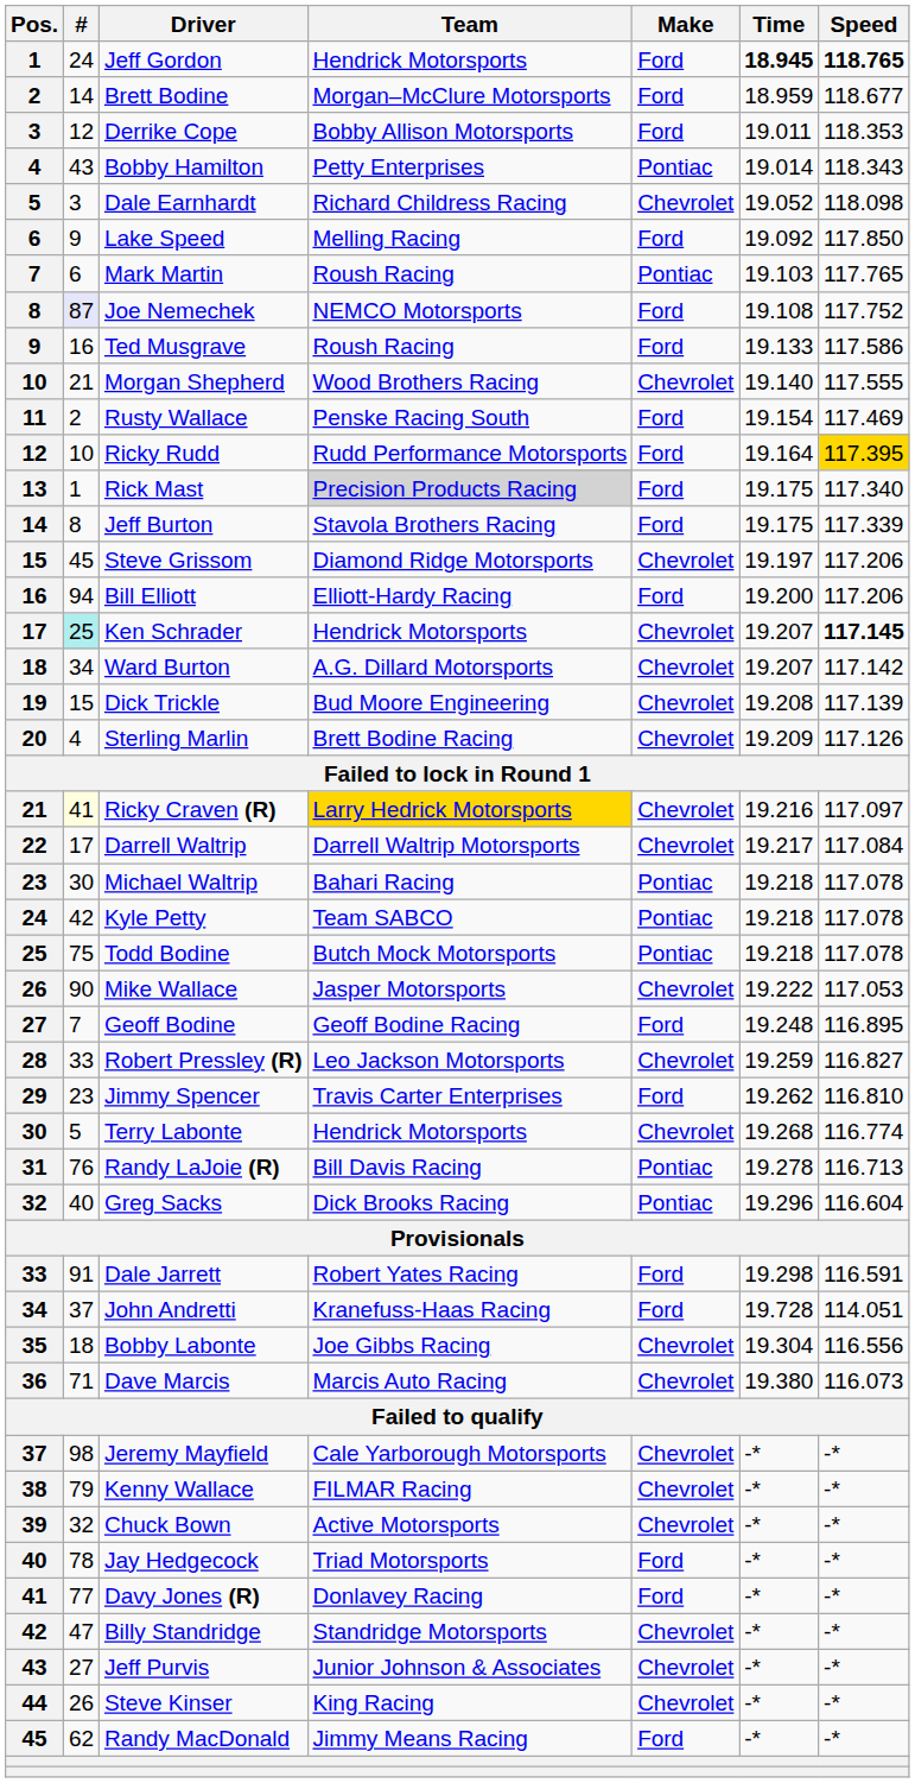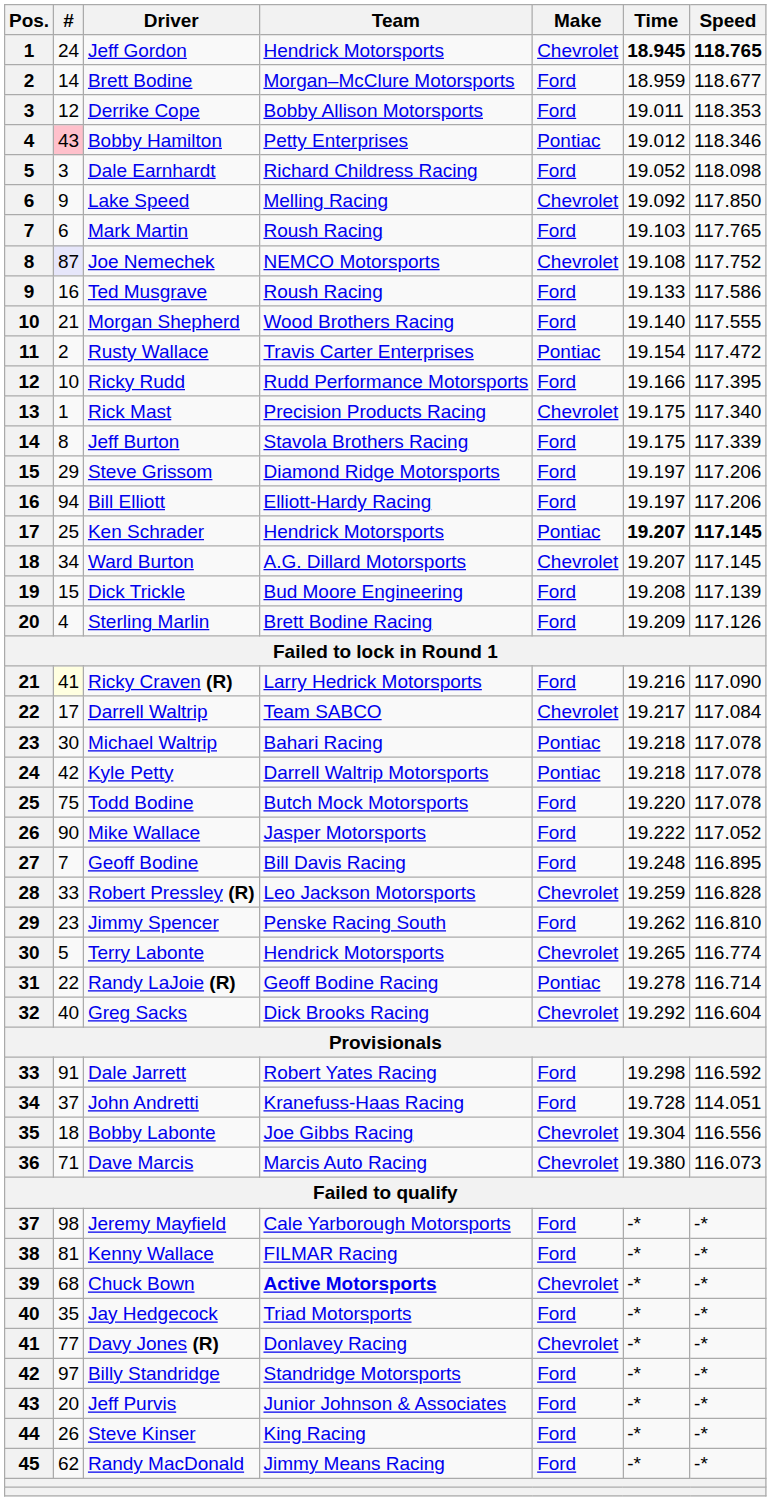Jeff Gordon | Make: Ford -> Chevrolet
Bobby Hamilton | #: no background -> pink background
Bobby Hamilton | Time: 19.014 -> 19.012
Bobby Hamilton | Speed: 118.343 -> 118.346
Dale Earnhardt | Make: Chevrolet -> Ford
Lake Speed | Make: Ford -> Chevrolet
Mark Martin | Make: Pontiac -> Ford
Joe Nemechek | Make: Ford -> Chevrolet
Morgan Shepherd | Make: Chevrolet -> Ford
Rusty Wallace | Team: Penske Racing South -> Travis Carter Enterprises
Rusty Wallace | Make: Ford -> Pontiac
Rusty Wallace | Speed: 117.469 -> 117.472
Ricky Rudd | Time: 19.164 -> 19.166
Ricky Rudd | Speed: gold background -> no background
Rick Mast | Team: lightgrey background -> no background
Rick Mast | Make: Ford -> Chevrolet
Steve Grissom | #: 45 -> 29
Steve Grissom | Make: Chevrolet -> Ford
Bill Elliott | Time: 19.200 -> 19.197
Ken Schrader | #: paleturquoise background -> no background
Ken Schrader | Make: Chevrolet -> Pontiac
Ken Schrader | Time: normal -> bold
Ward Burton | Speed: 117.142 -> 117.145
Dick Trickle | Make: Chevrolet -> Ford
Sterling Marlin | Make: Chevrolet -> Ford
Ricky Craven (R) | Team: gold background -> no background
Ricky Craven (R) | Make: Chevrolet -> Ford
Ricky Craven (R) | Speed: 117.097 -> 117.090
Darrell Waltrip | Team: Darrell Waltrip Motorsports -> Team SABCO
Kyle Petty | Team: Team SABCO -> Darrell Waltrip Motorsports
Todd Bodine | Make: Pontiac -> Ford
Todd Bodine | Time: 19.218 -> 19.220
Mike Wallace | Make: Chevrolet -> Ford
Mike Wallace | Speed: 117.053 -> 117.052
Geoff Bodine | Team: Geoff Bodine Racing -> Bill Davis Racing
Robert Pressley (R) | Speed: 116.827 -> 116.828
Jimmy Spencer | Team: Travis Carter Enterprises -> Penske Racing South
Terry Labonte | Time: 19.268 -> 19.265
Randy LaJoie (R) | #: 76 -> 22
Randy LaJoie (R) | Team: Bill Davis Racing -> Geoff Bodine Racing
Randy LaJoie (R) | Speed: 116.713 -> 116.714
Greg Sacks | Make: Pontiac -> Chevrolet
Greg Sacks | Time: 19.296 -> 19.292
Dale Jarrett | Speed: 116.591 -> 116.592
Jeremy Mayfield | Make: Chevrolet -> Ford
Kenny Wallace | #: 79 -> 81
Kenny Wallace | Make: Chevrolet -> Ford
Chuck Bown | #: 32 -> 68
Chuck Bown | Team: normal -> bold
Jay Hedgecock | #: 78 -> 35
Davy Jones (R) | Make: Ford -> Chevrolet
Billy Standridge | #: 47 -> 97
Billy Standridge | Make: Chevrolet -> Ford
Jeff Purvis | #: 27 -> 20
Jeff Purvis | Make: Chevrolet -> Ford
Steve Kinser | Make: Chevrolet -> Ford
